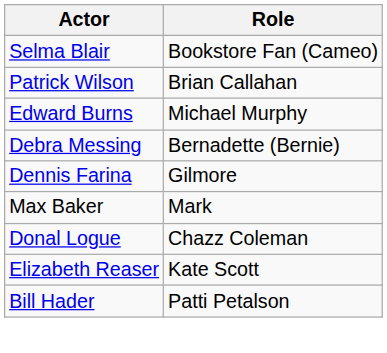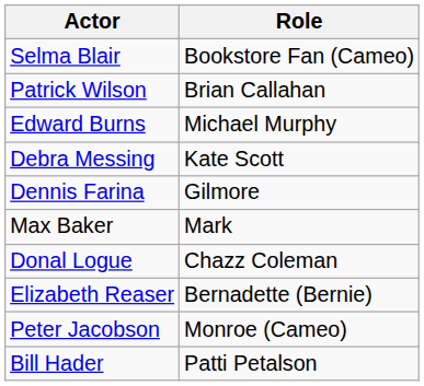Debra Messing | Role: Bernadette (Bernie) -> Kate Scott
Elizabeth Reaser | Role: Kate Scott -> Bernadette (Bernie)
+ row: Peter Jacobson | Monroe (Cameo)
